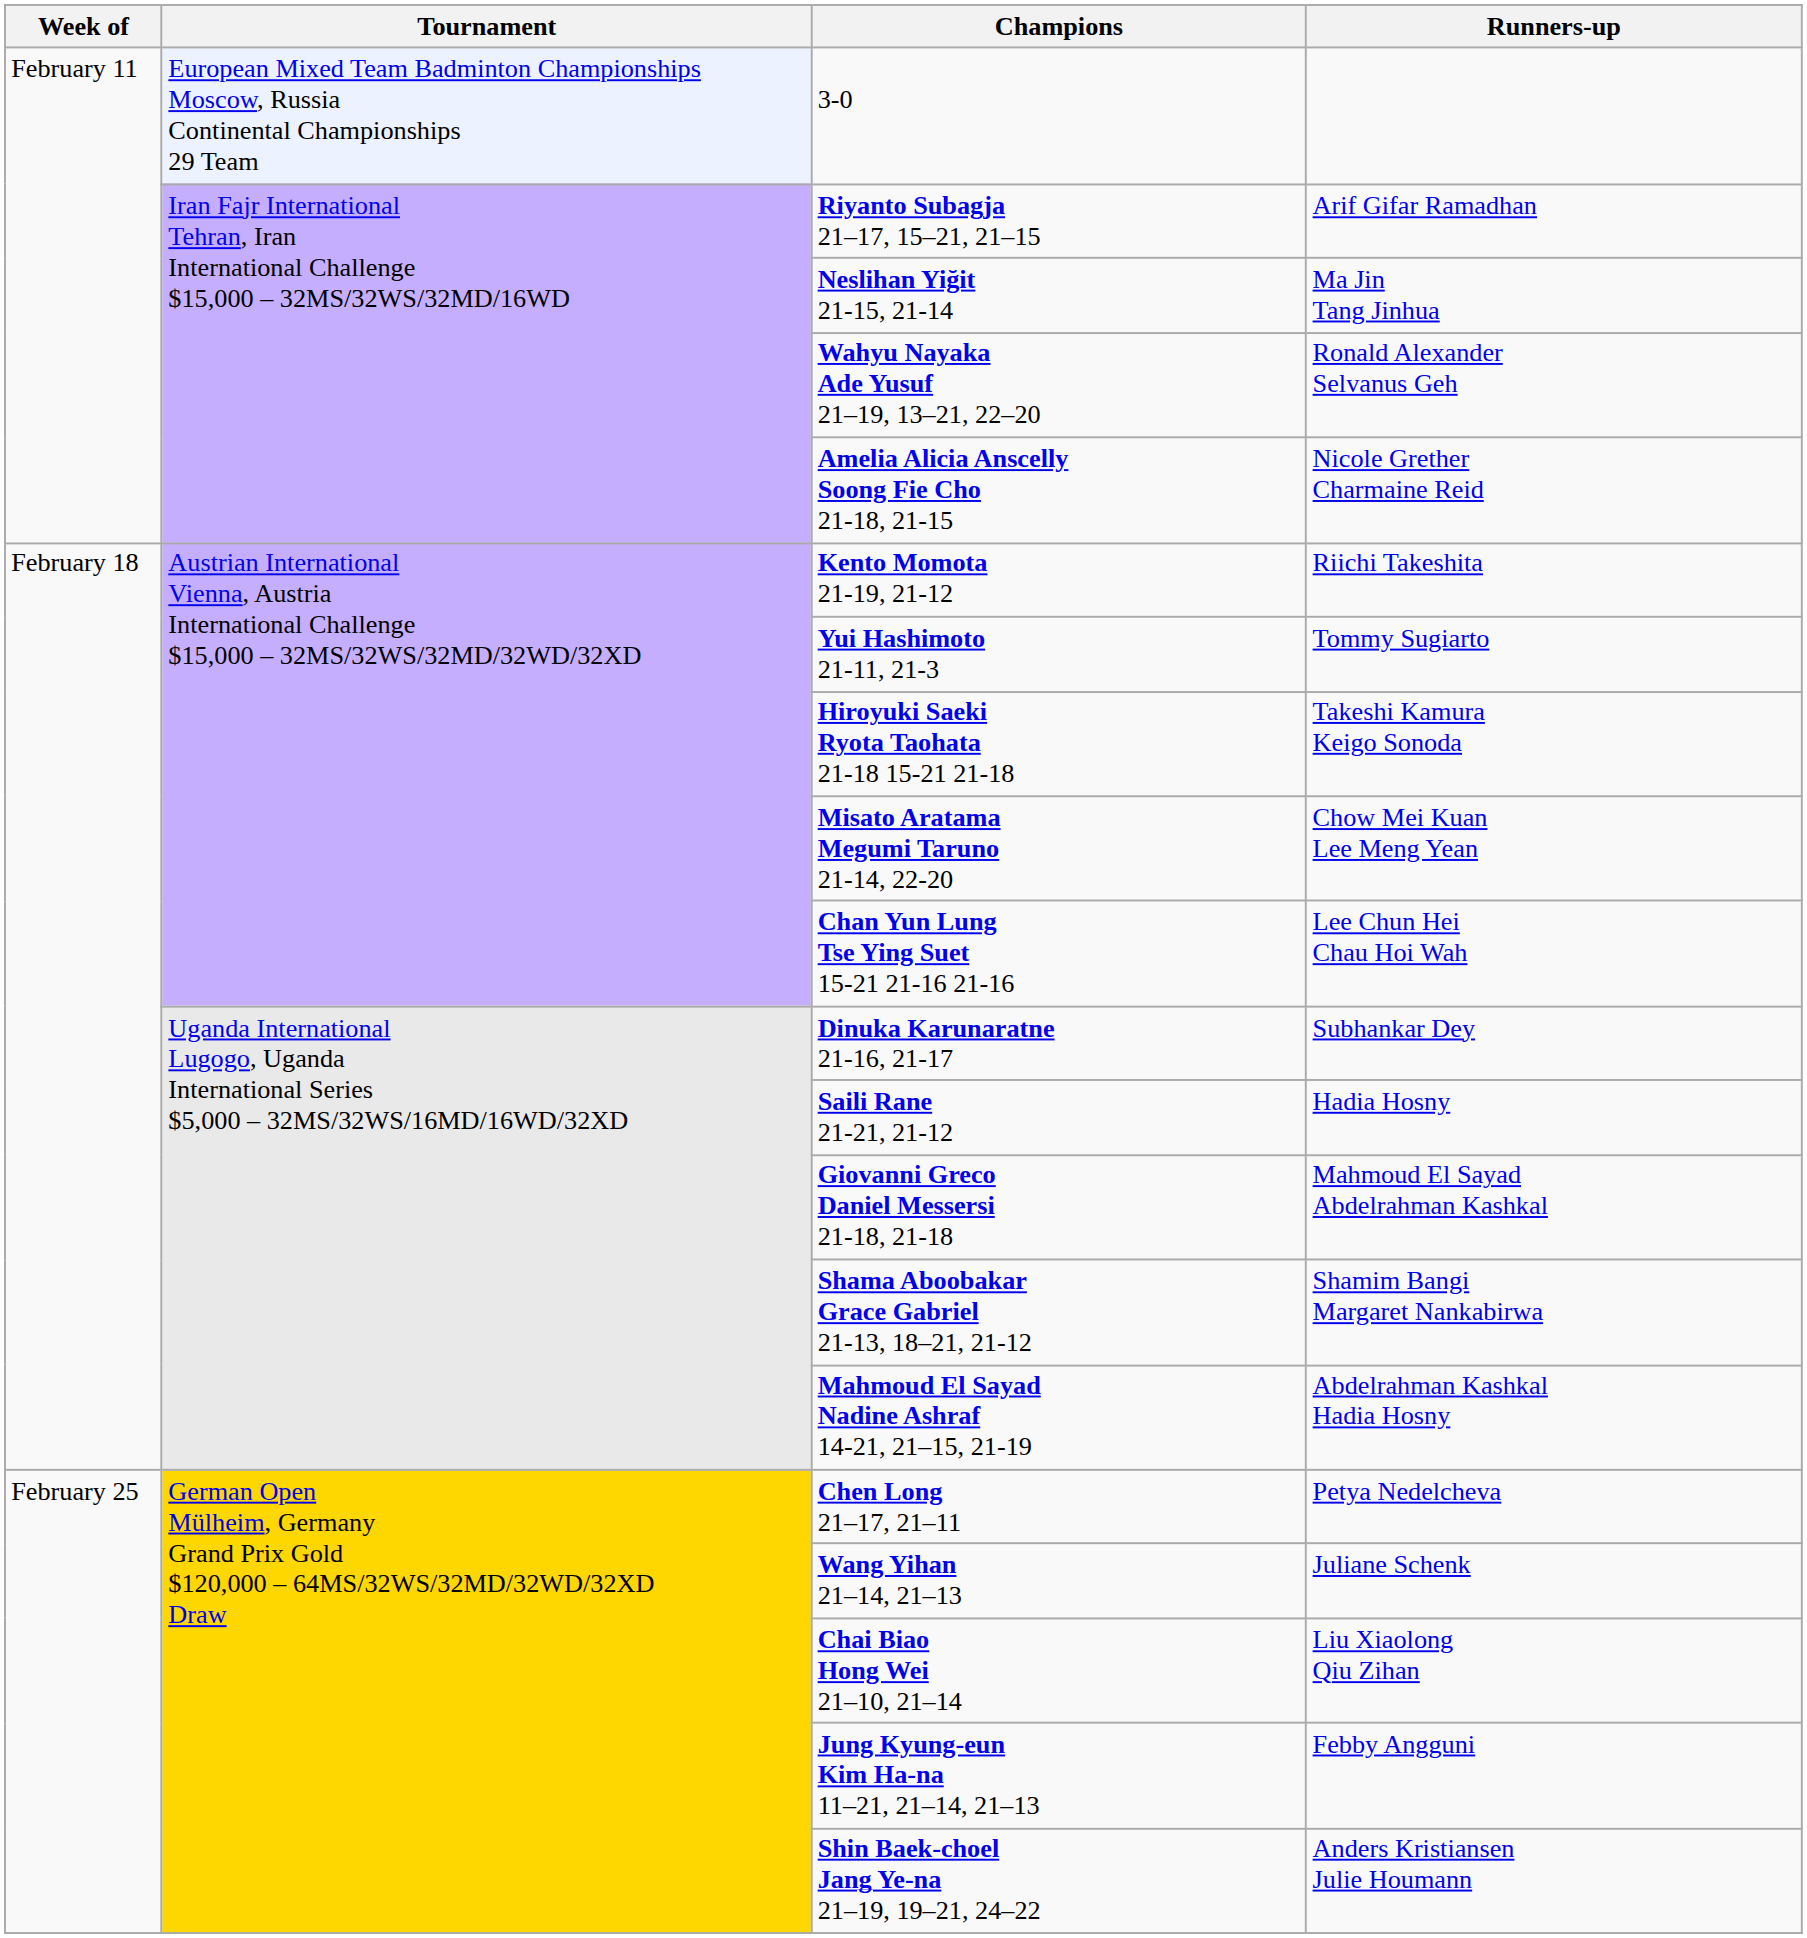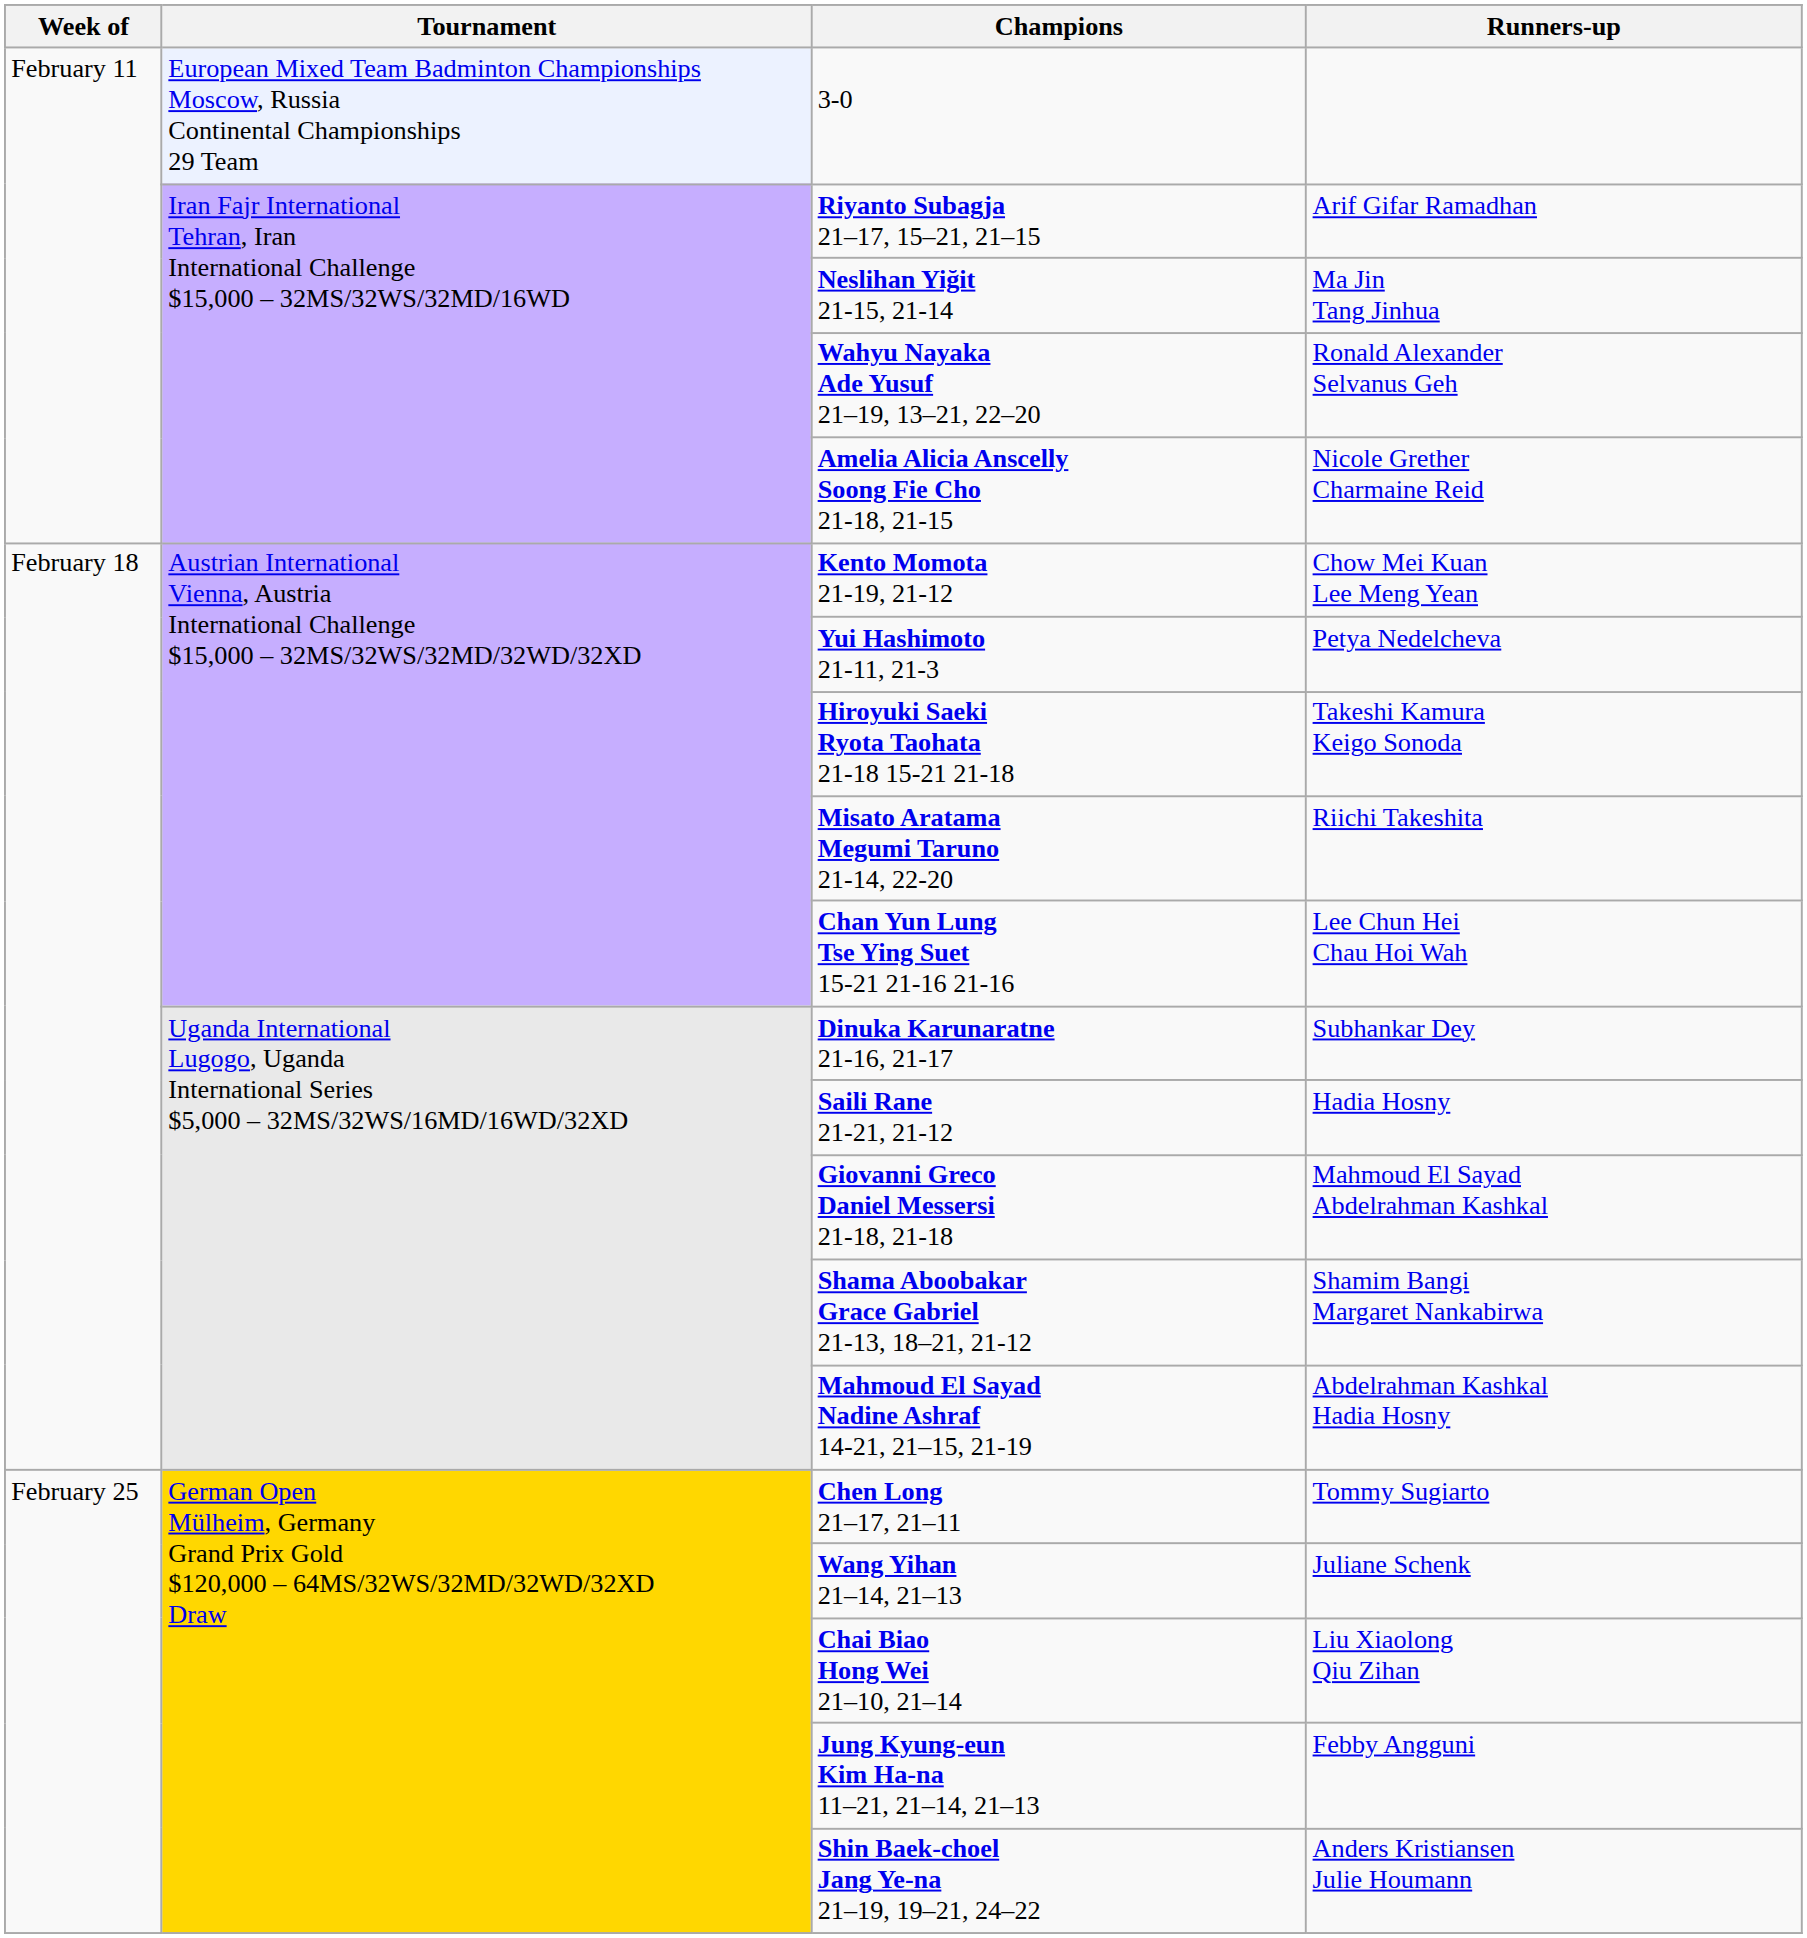Kento Momota 21-19, 21-12 | Runners-up: Riichi Takeshita -> Chow Mei Kuan Lee Meng Yean
Yui Hashimoto 21-11, 21-3 | Runners-up: Tommy Sugiarto -> Petya Nedelcheva
Misato Aratama Megumi Taruno 21-14, 22-20 | Runners-up: Chow Mei Kuan Lee Meng Yean -> Riichi Takeshita
Chen Long 21–17, 21–11 | Runners-up: Petya Nedelcheva -> Tommy Sugiarto
